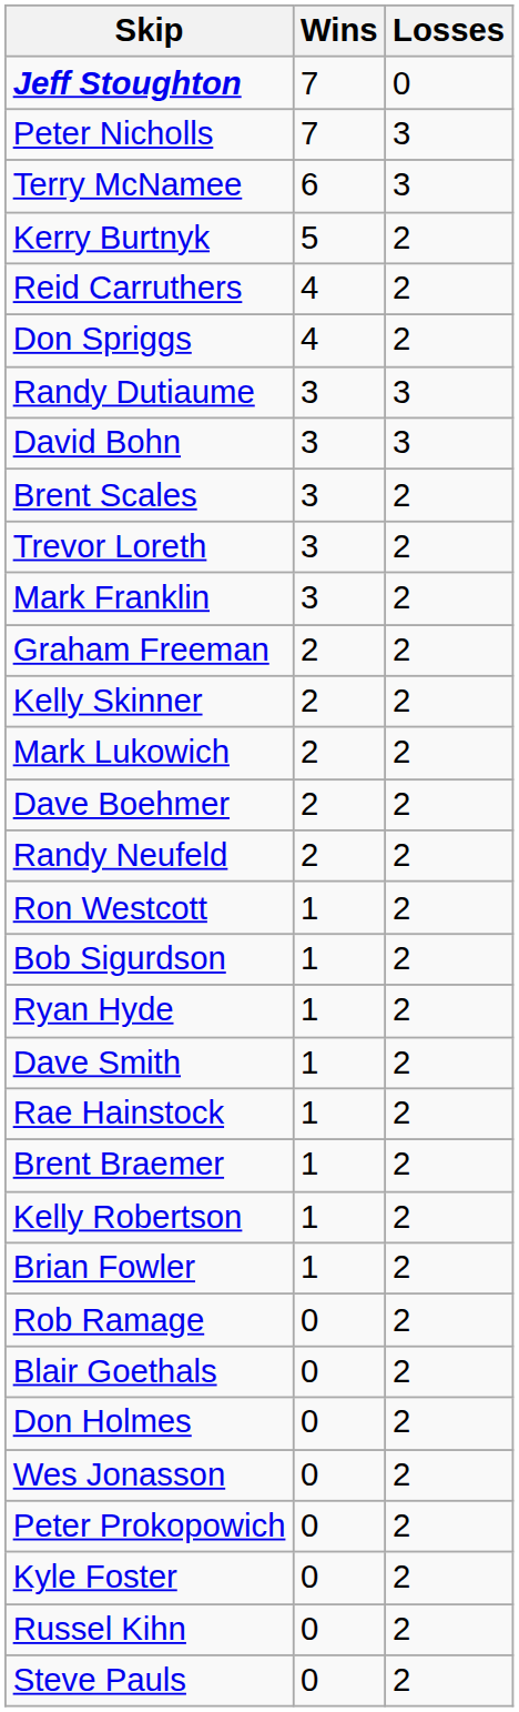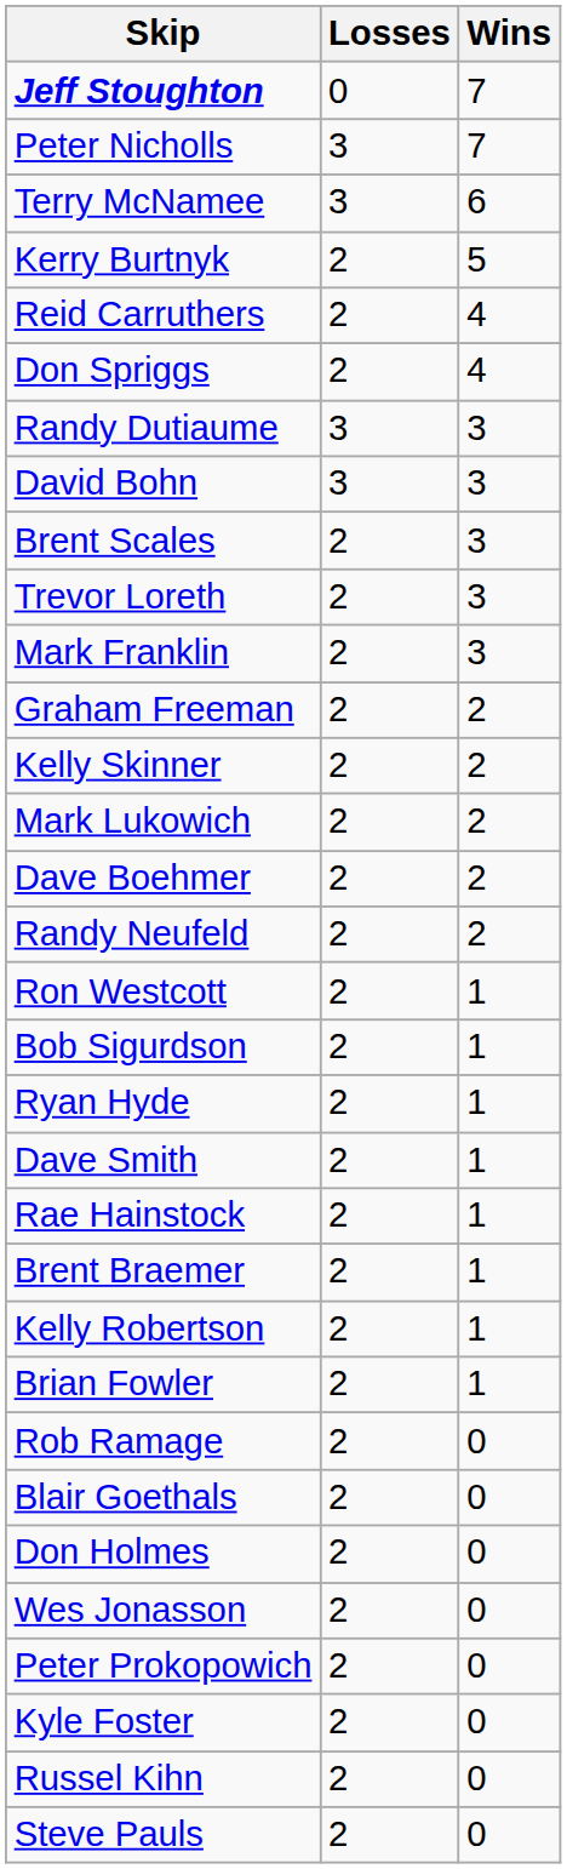columns swapped: Wins <-> Losses
